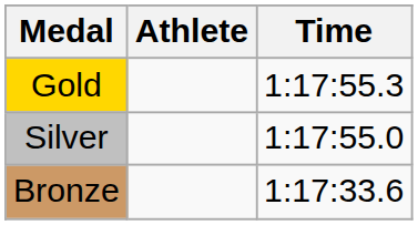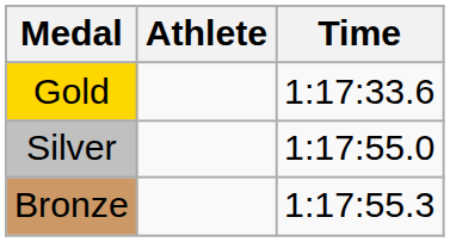Gold | Time: 1:17:55.3 -> 1:17:33.6
Bronze | Time: 1:17:33.6 -> 1:17:55.3
